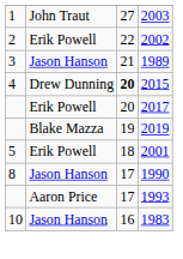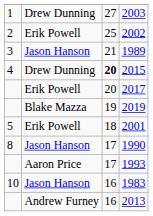2003 | column 2: John Traut -> Drew Dunning
2002 | column 3: 22 -> 25
+ row: Andrew Furney | 16 | 2013
